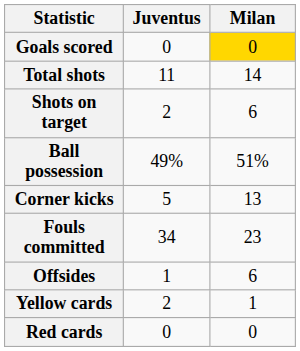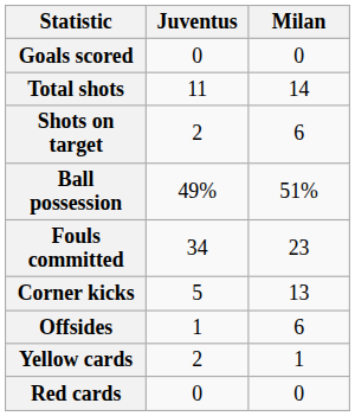Goals scored | Milan: gold background -> no background
rows swapped: Corner kicks <-> Fouls committed
